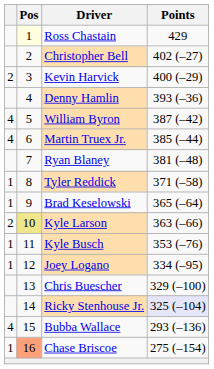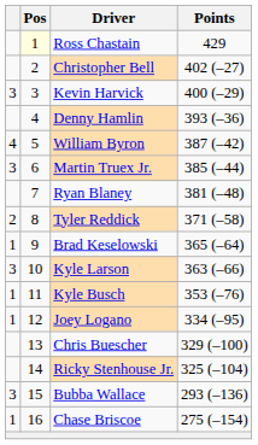Kevin Harvick | column 1: 2 -> 3
Martin Truex Jr. | column 1: 4 -> 3
Tyler Reddick | column 1: 1 -> 2
Kyle Larson | column 1: 2 -> 3
Kyle Larson | Pos: khaki background -> no background
Ricky Stenhouse Jr. | Points: lavender background -> no background
Bubba Wallace | column 1: 4 -> 3
Chase Briscoe | Pos: lightsalmon background -> no background
